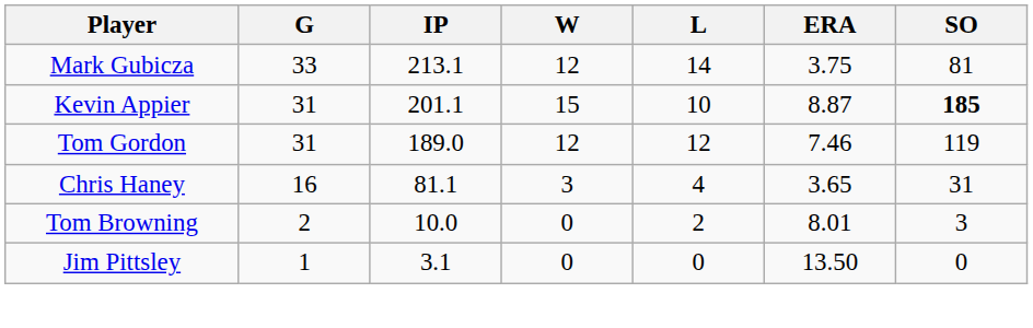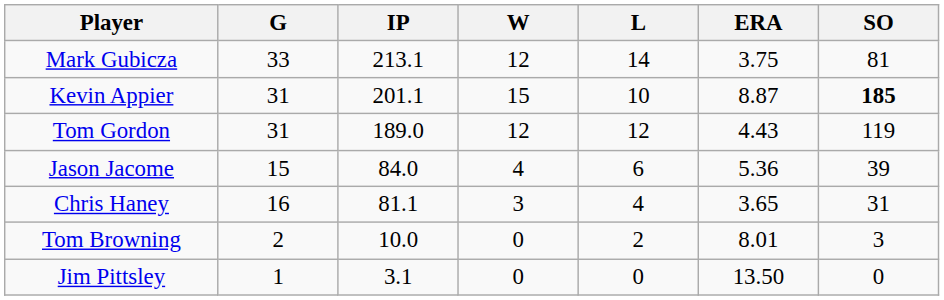Tom Gordon | ERA: 7.46 -> 4.43
+ row: Jason Jacome | 15 | 84.0 | 4 | 6 | 5.36 | 39
